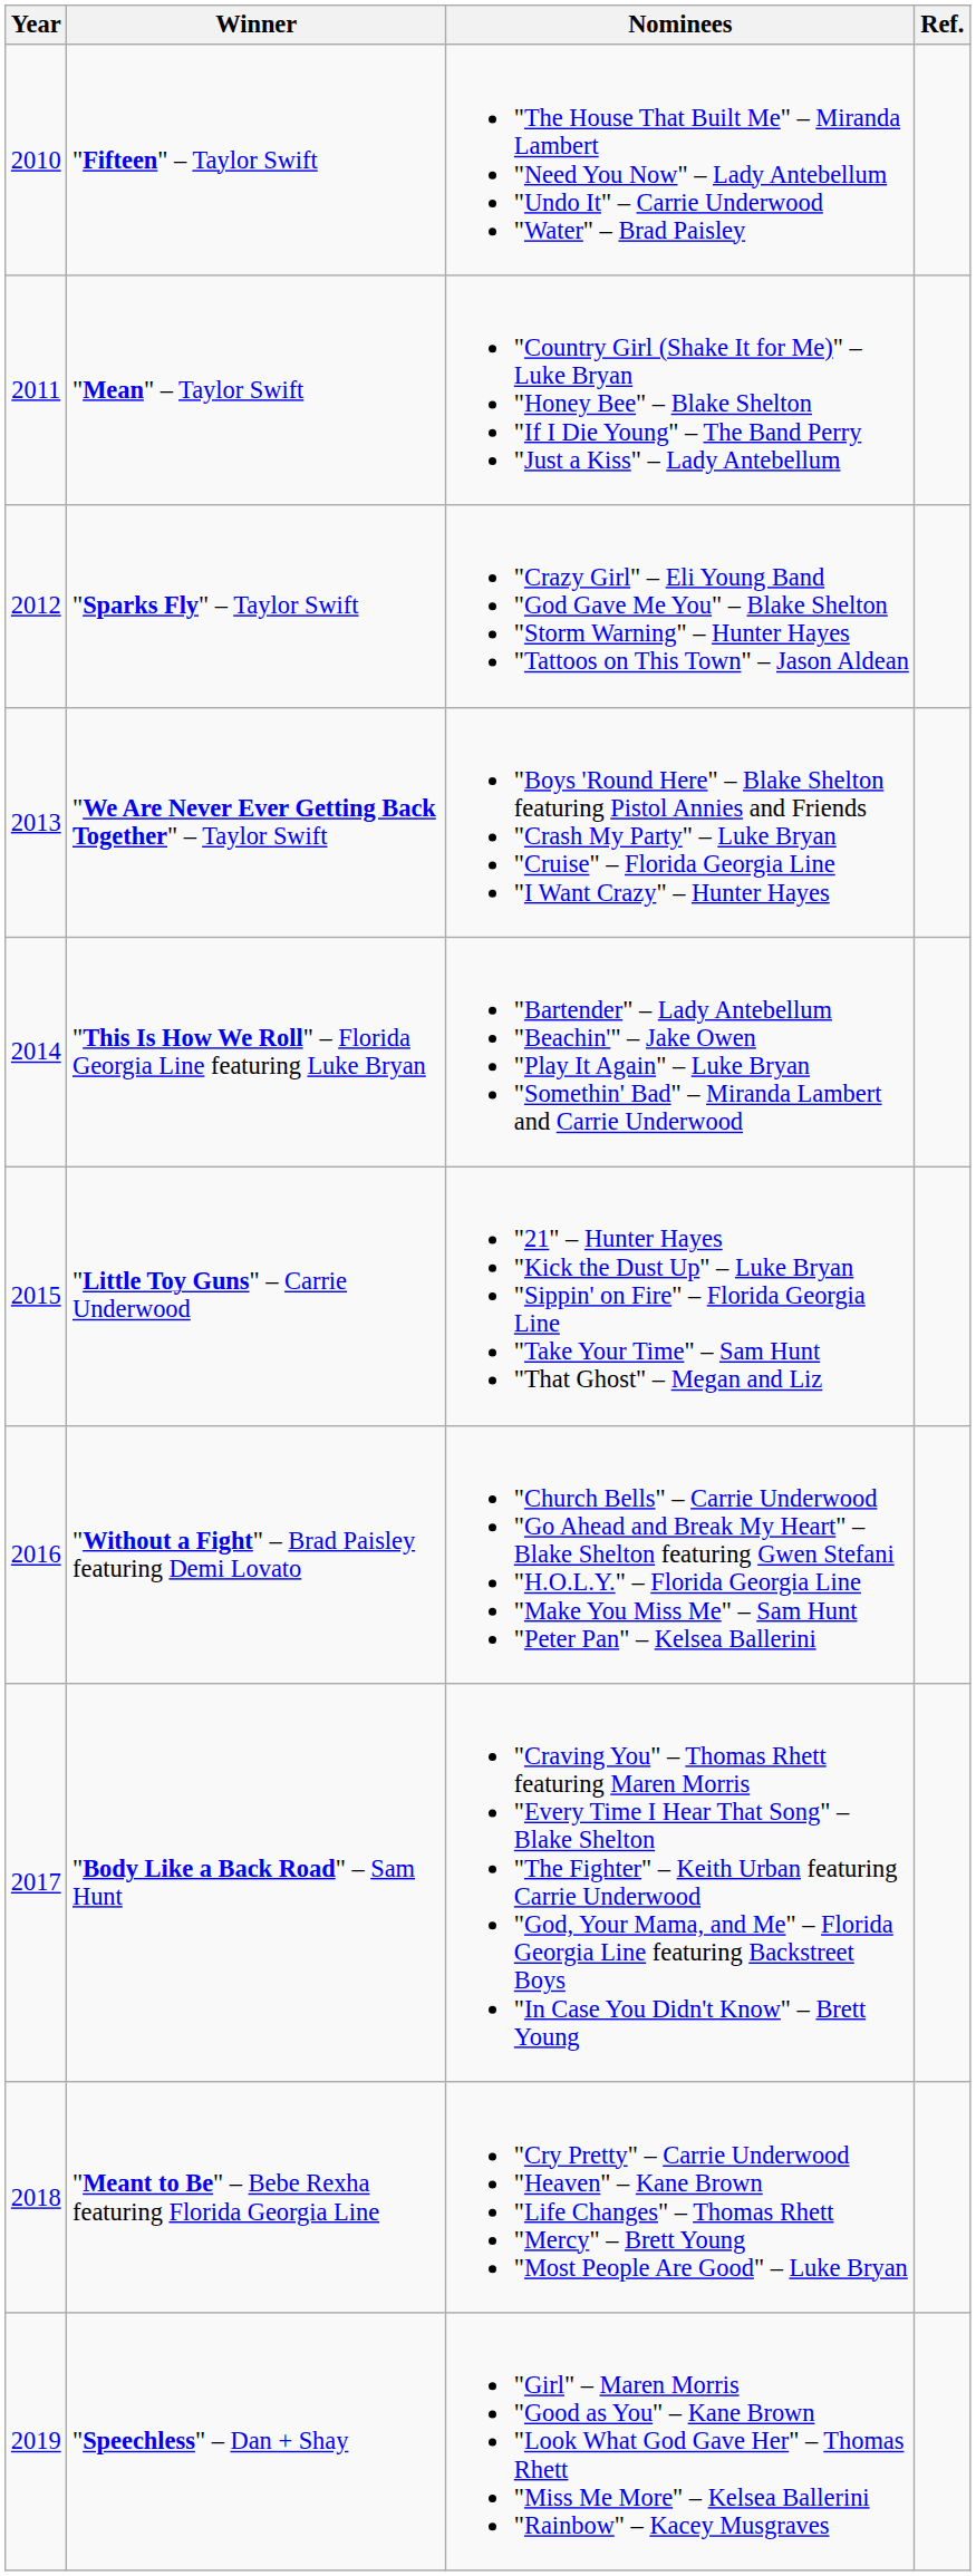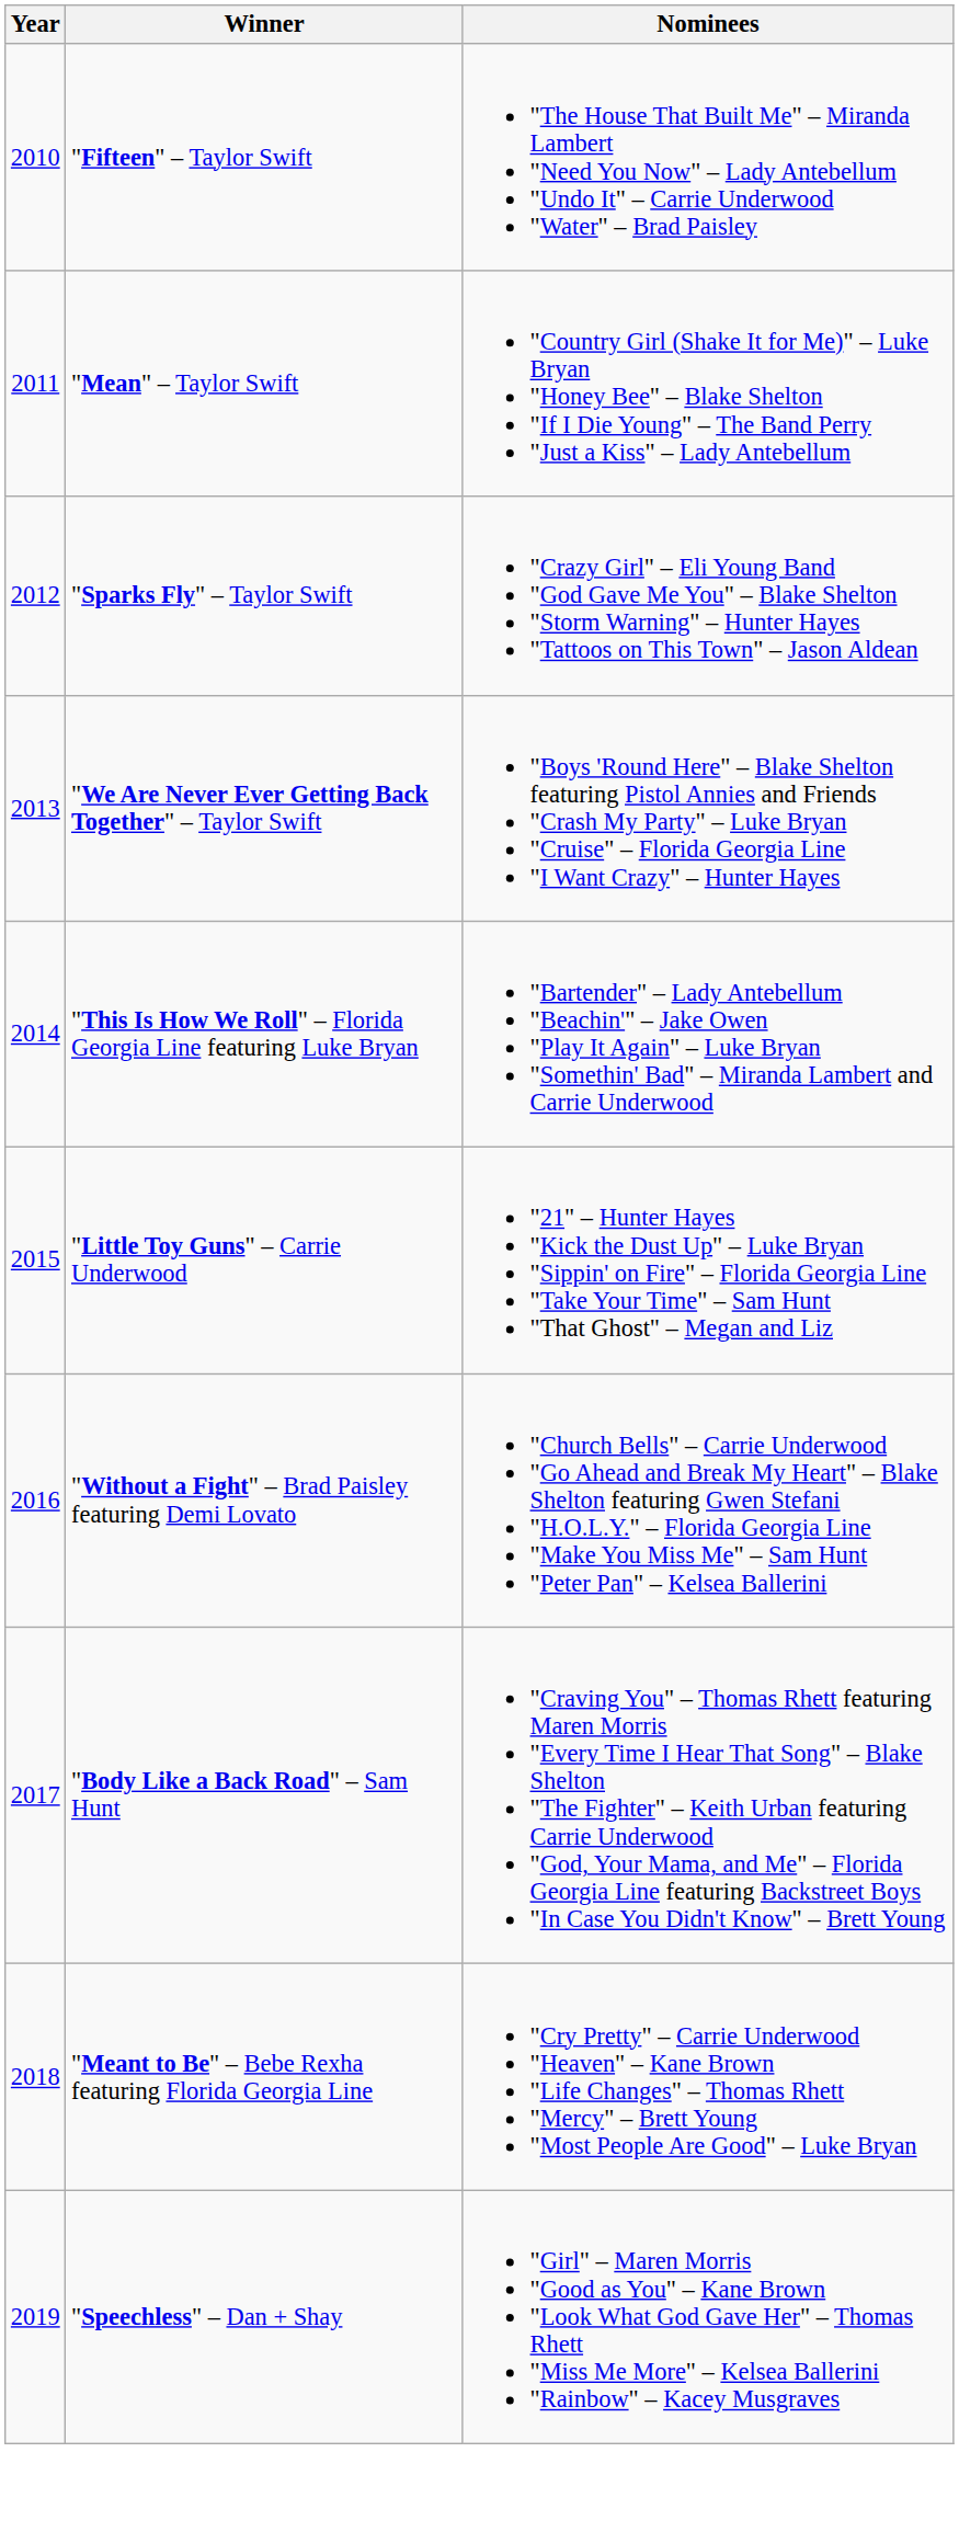- column: Ref.
